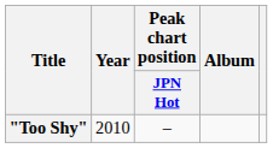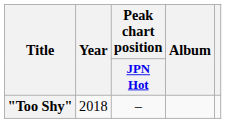"Too Shy" | Year: 2010 -> 2018
